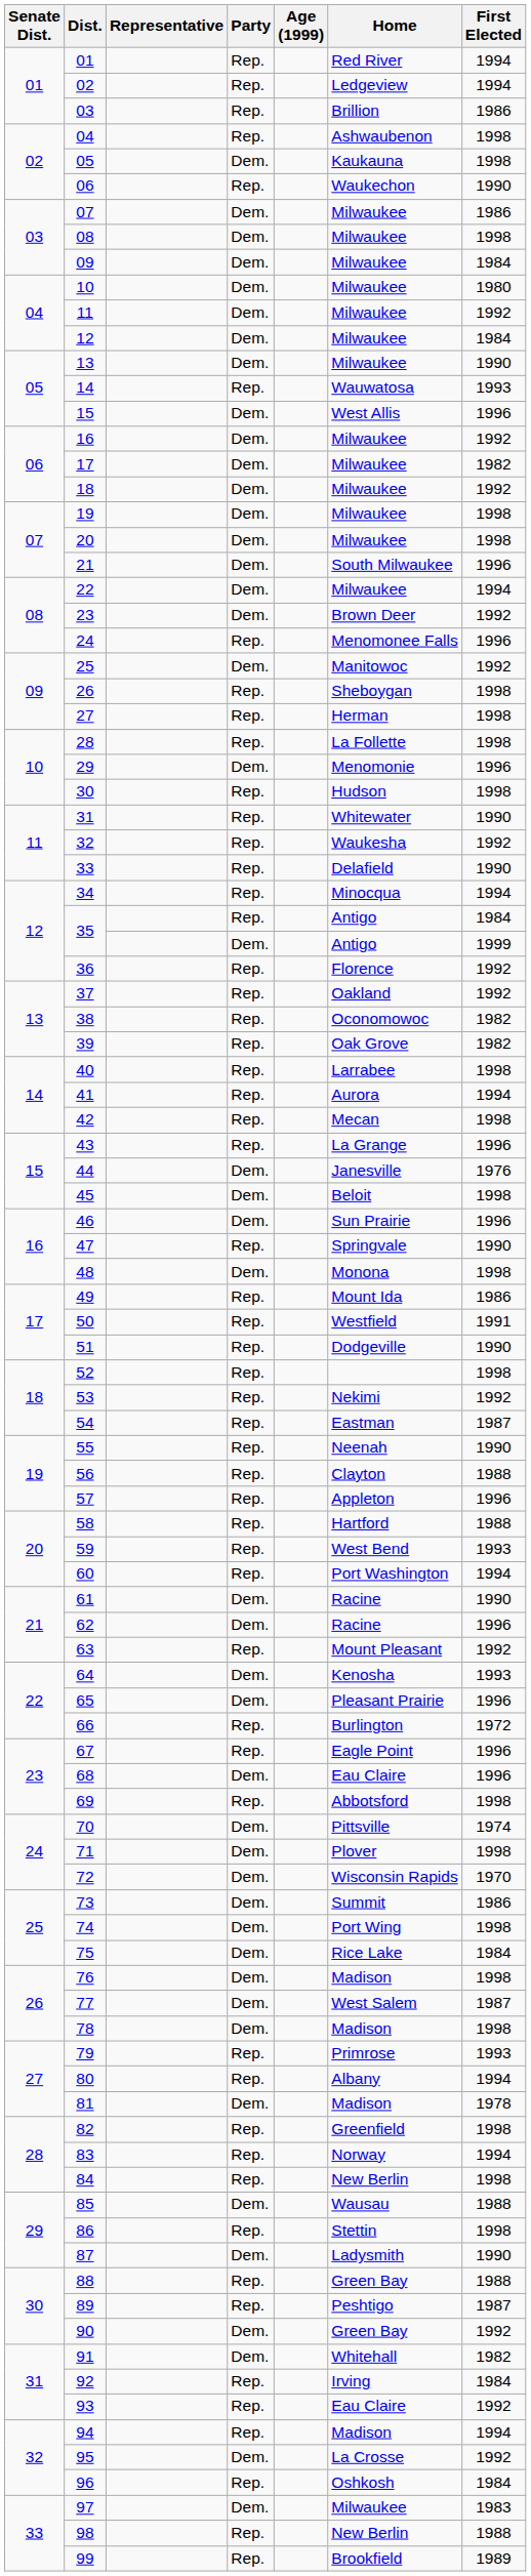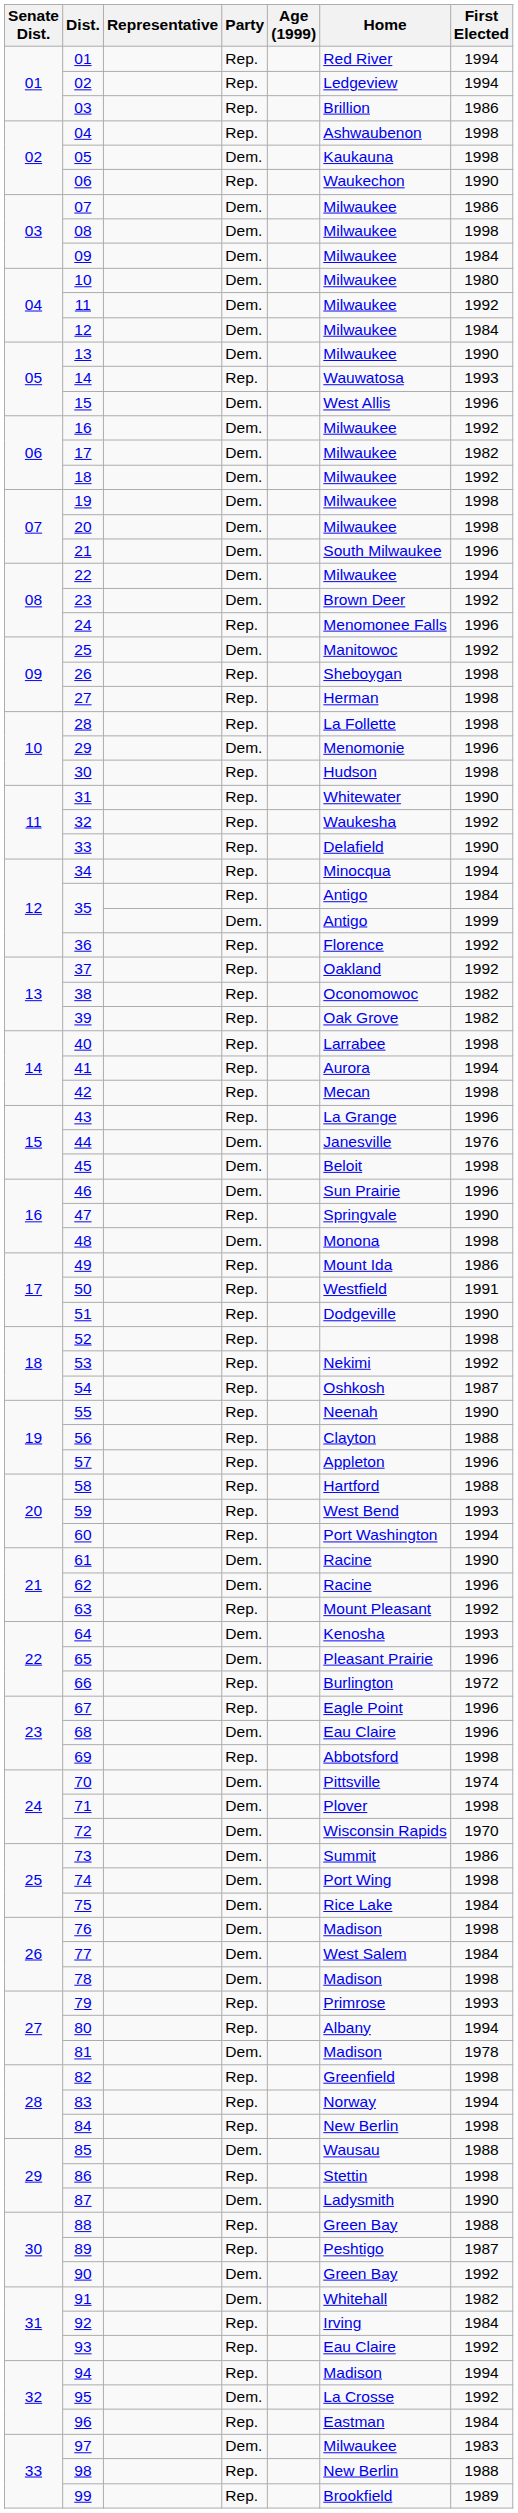54 | Home: Eastman -> Oshkosh
77 | First Elected: 1987 -> 1984
96 | Home: Oshkosh -> Eastman
